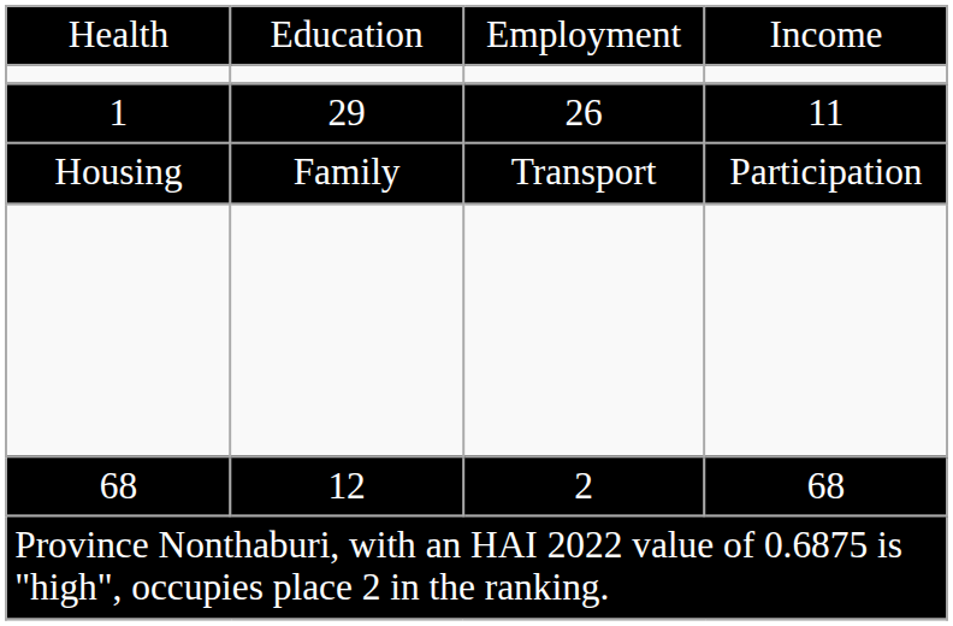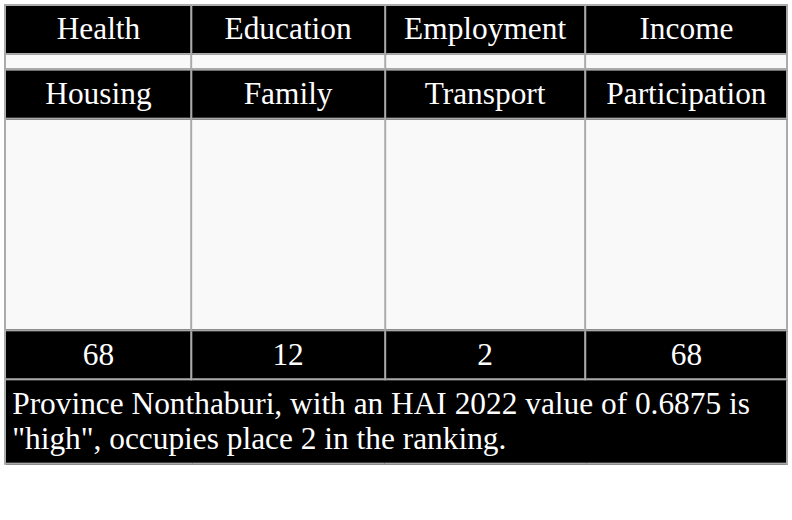- row: 1 | 29 | 26 | 11
